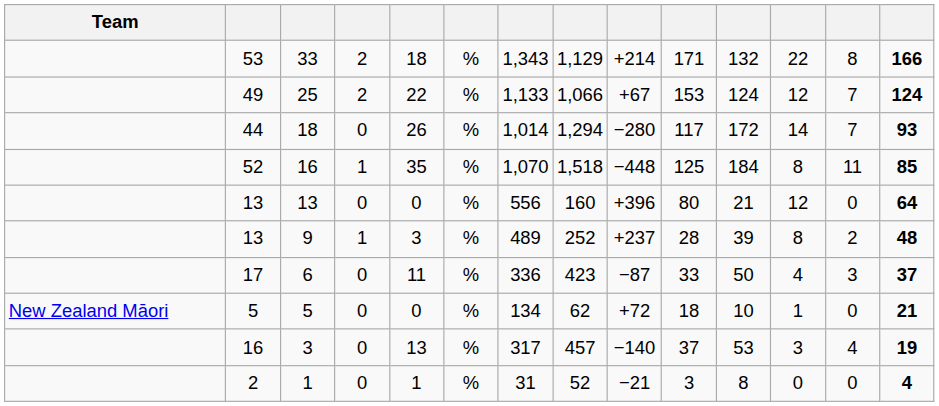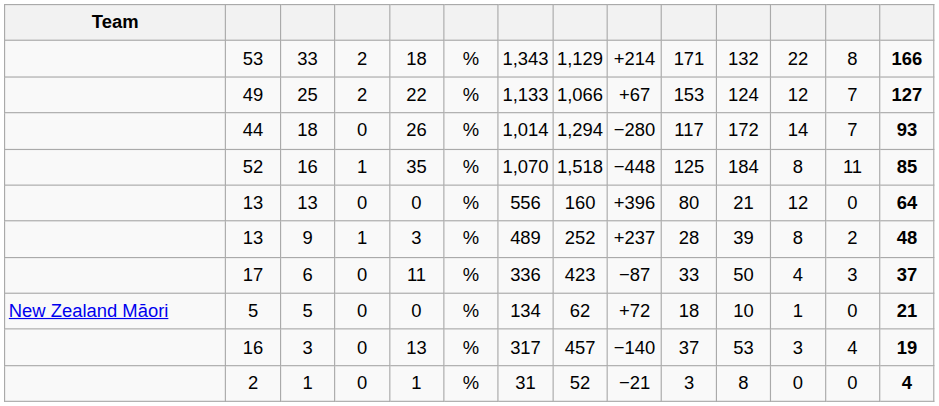25 | column 14: 124 -> 127
